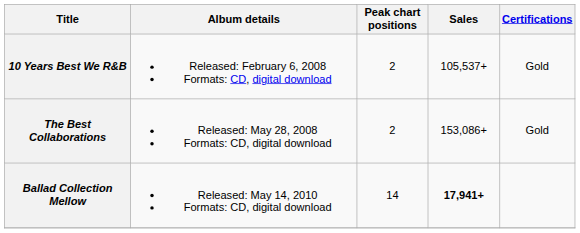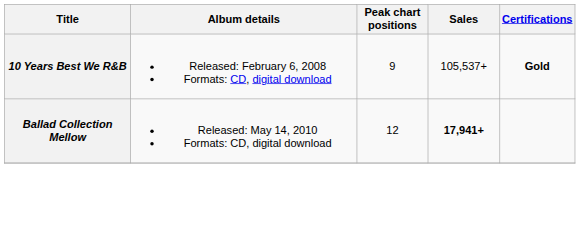10 Years Best We R&B | Peak chart positions: 2 -> 9
10 Years Best We R&B | Certifications: normal -> bold
- row: The Best Collaborations | Released: May 28, 2008 Formats: CD, digital download | 2 | 153,086+ | Gold
Ballad Collection Mellow | Peak chart positions: 14 -> 12
